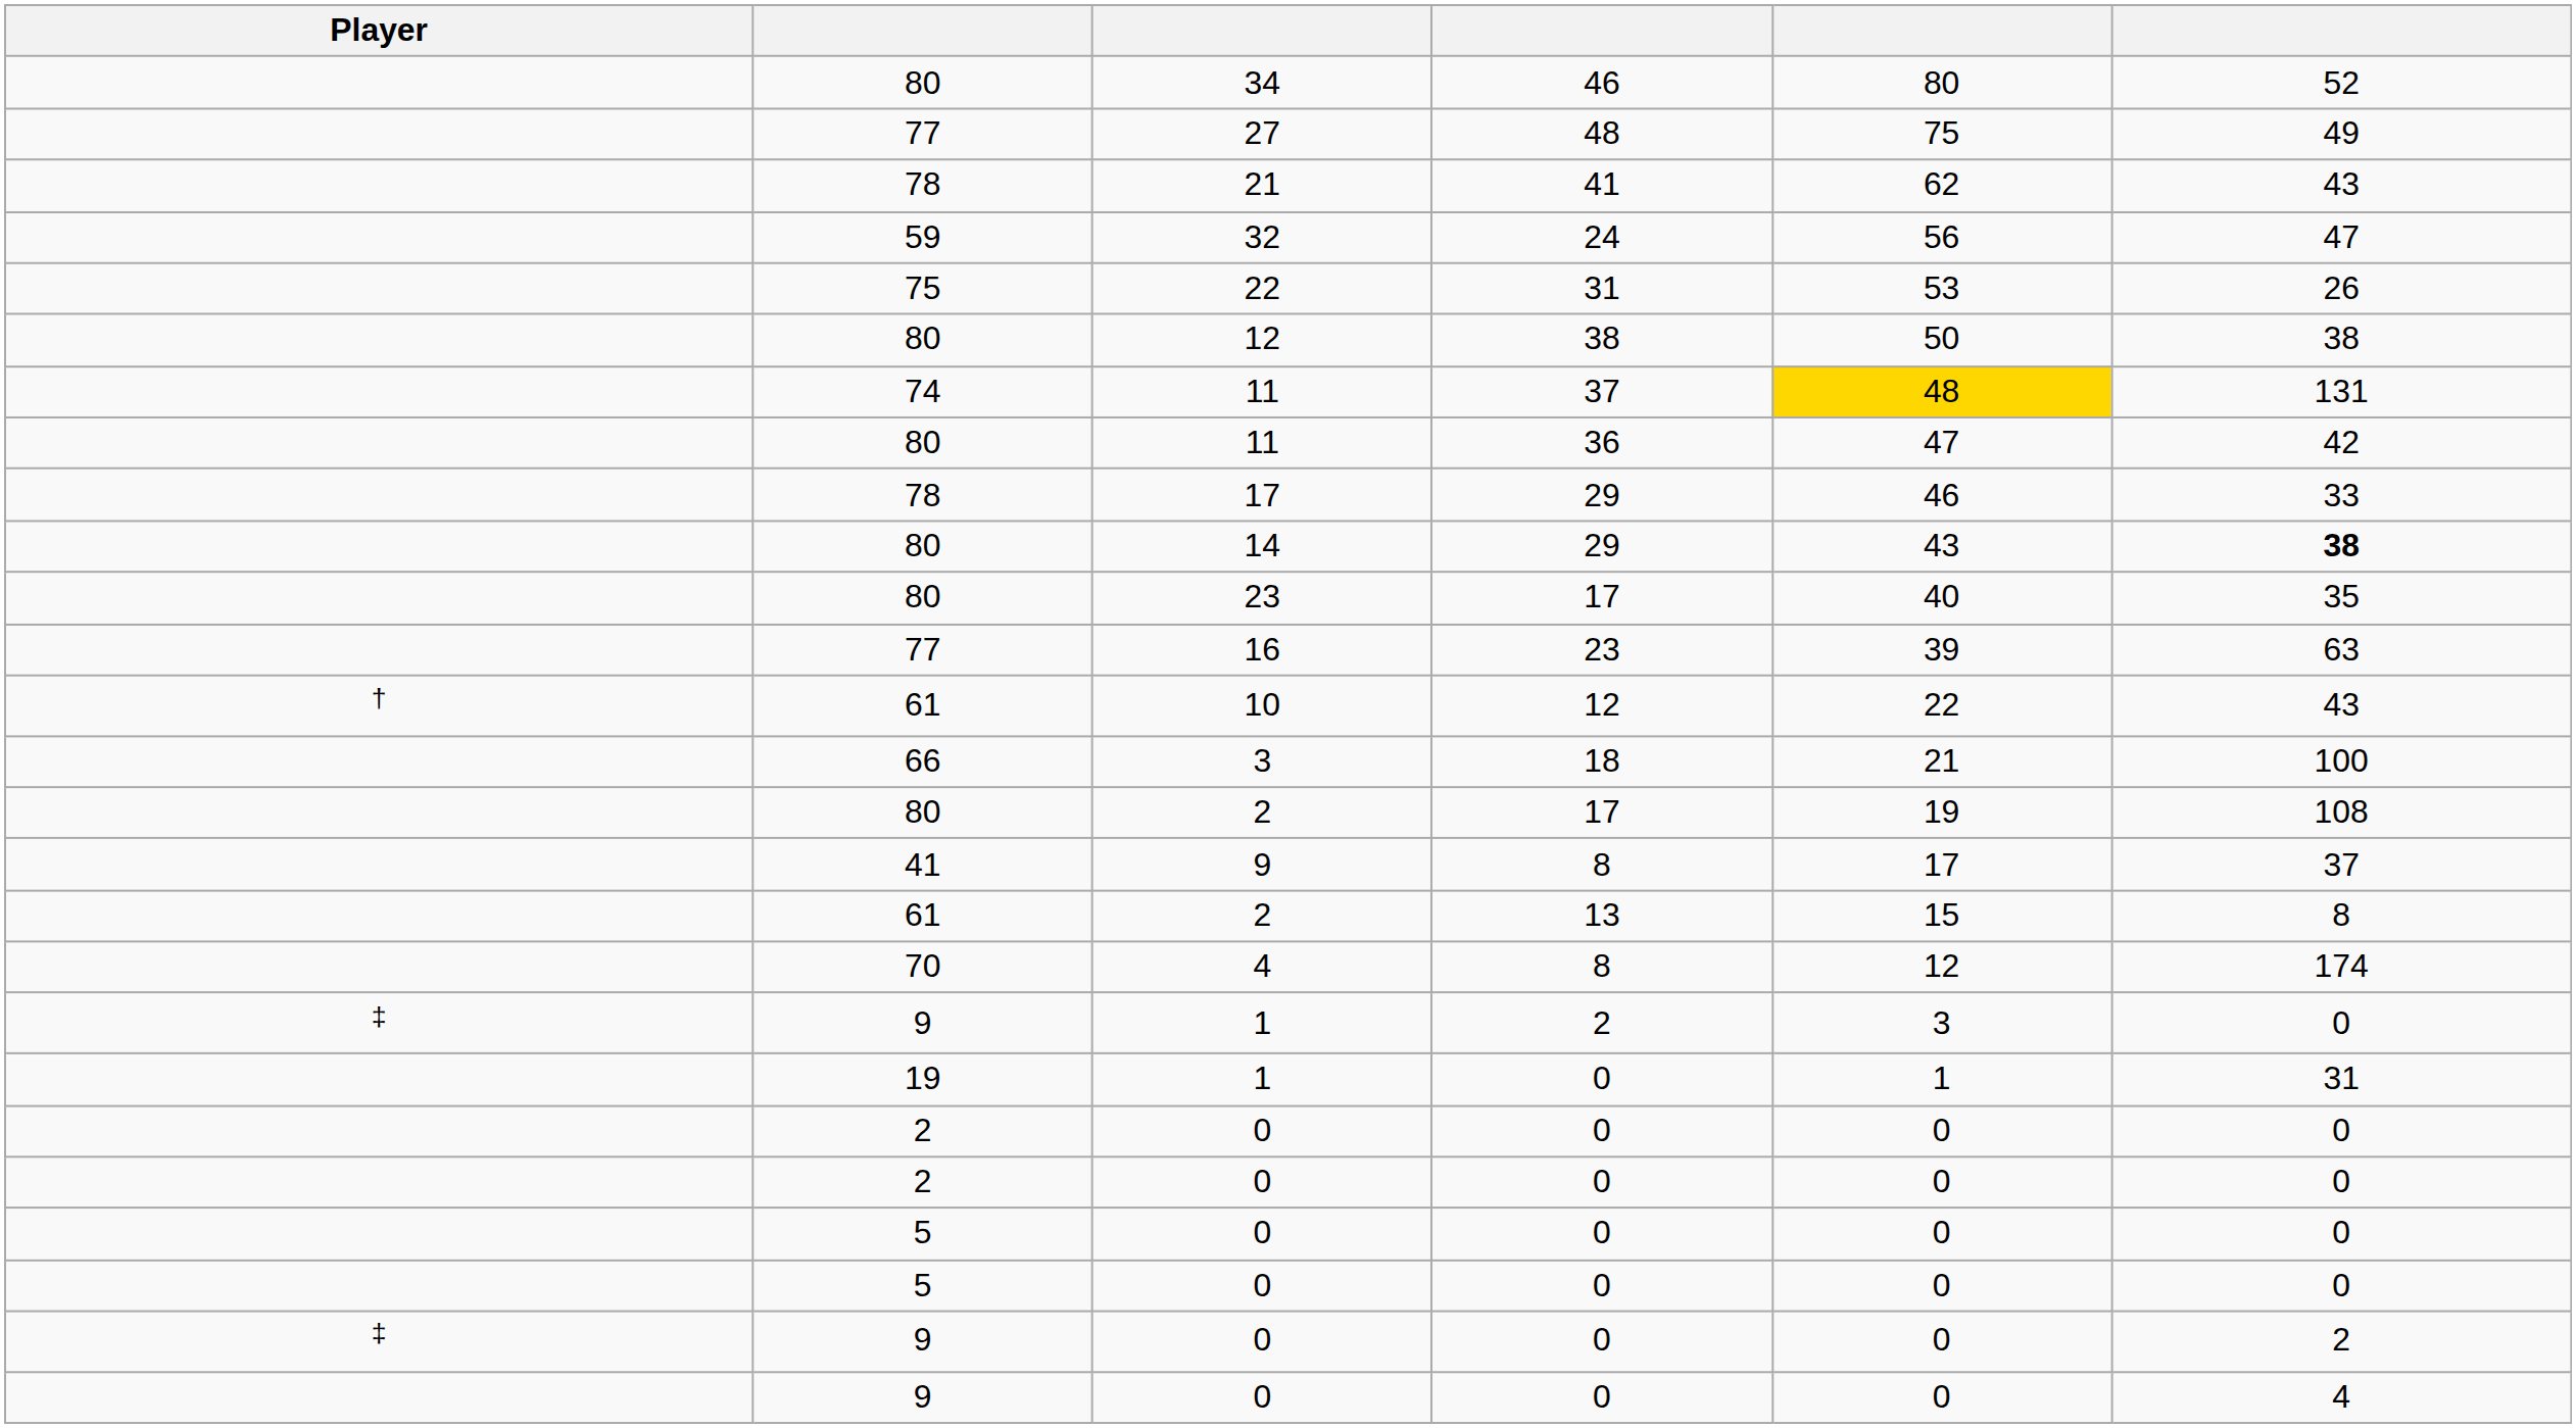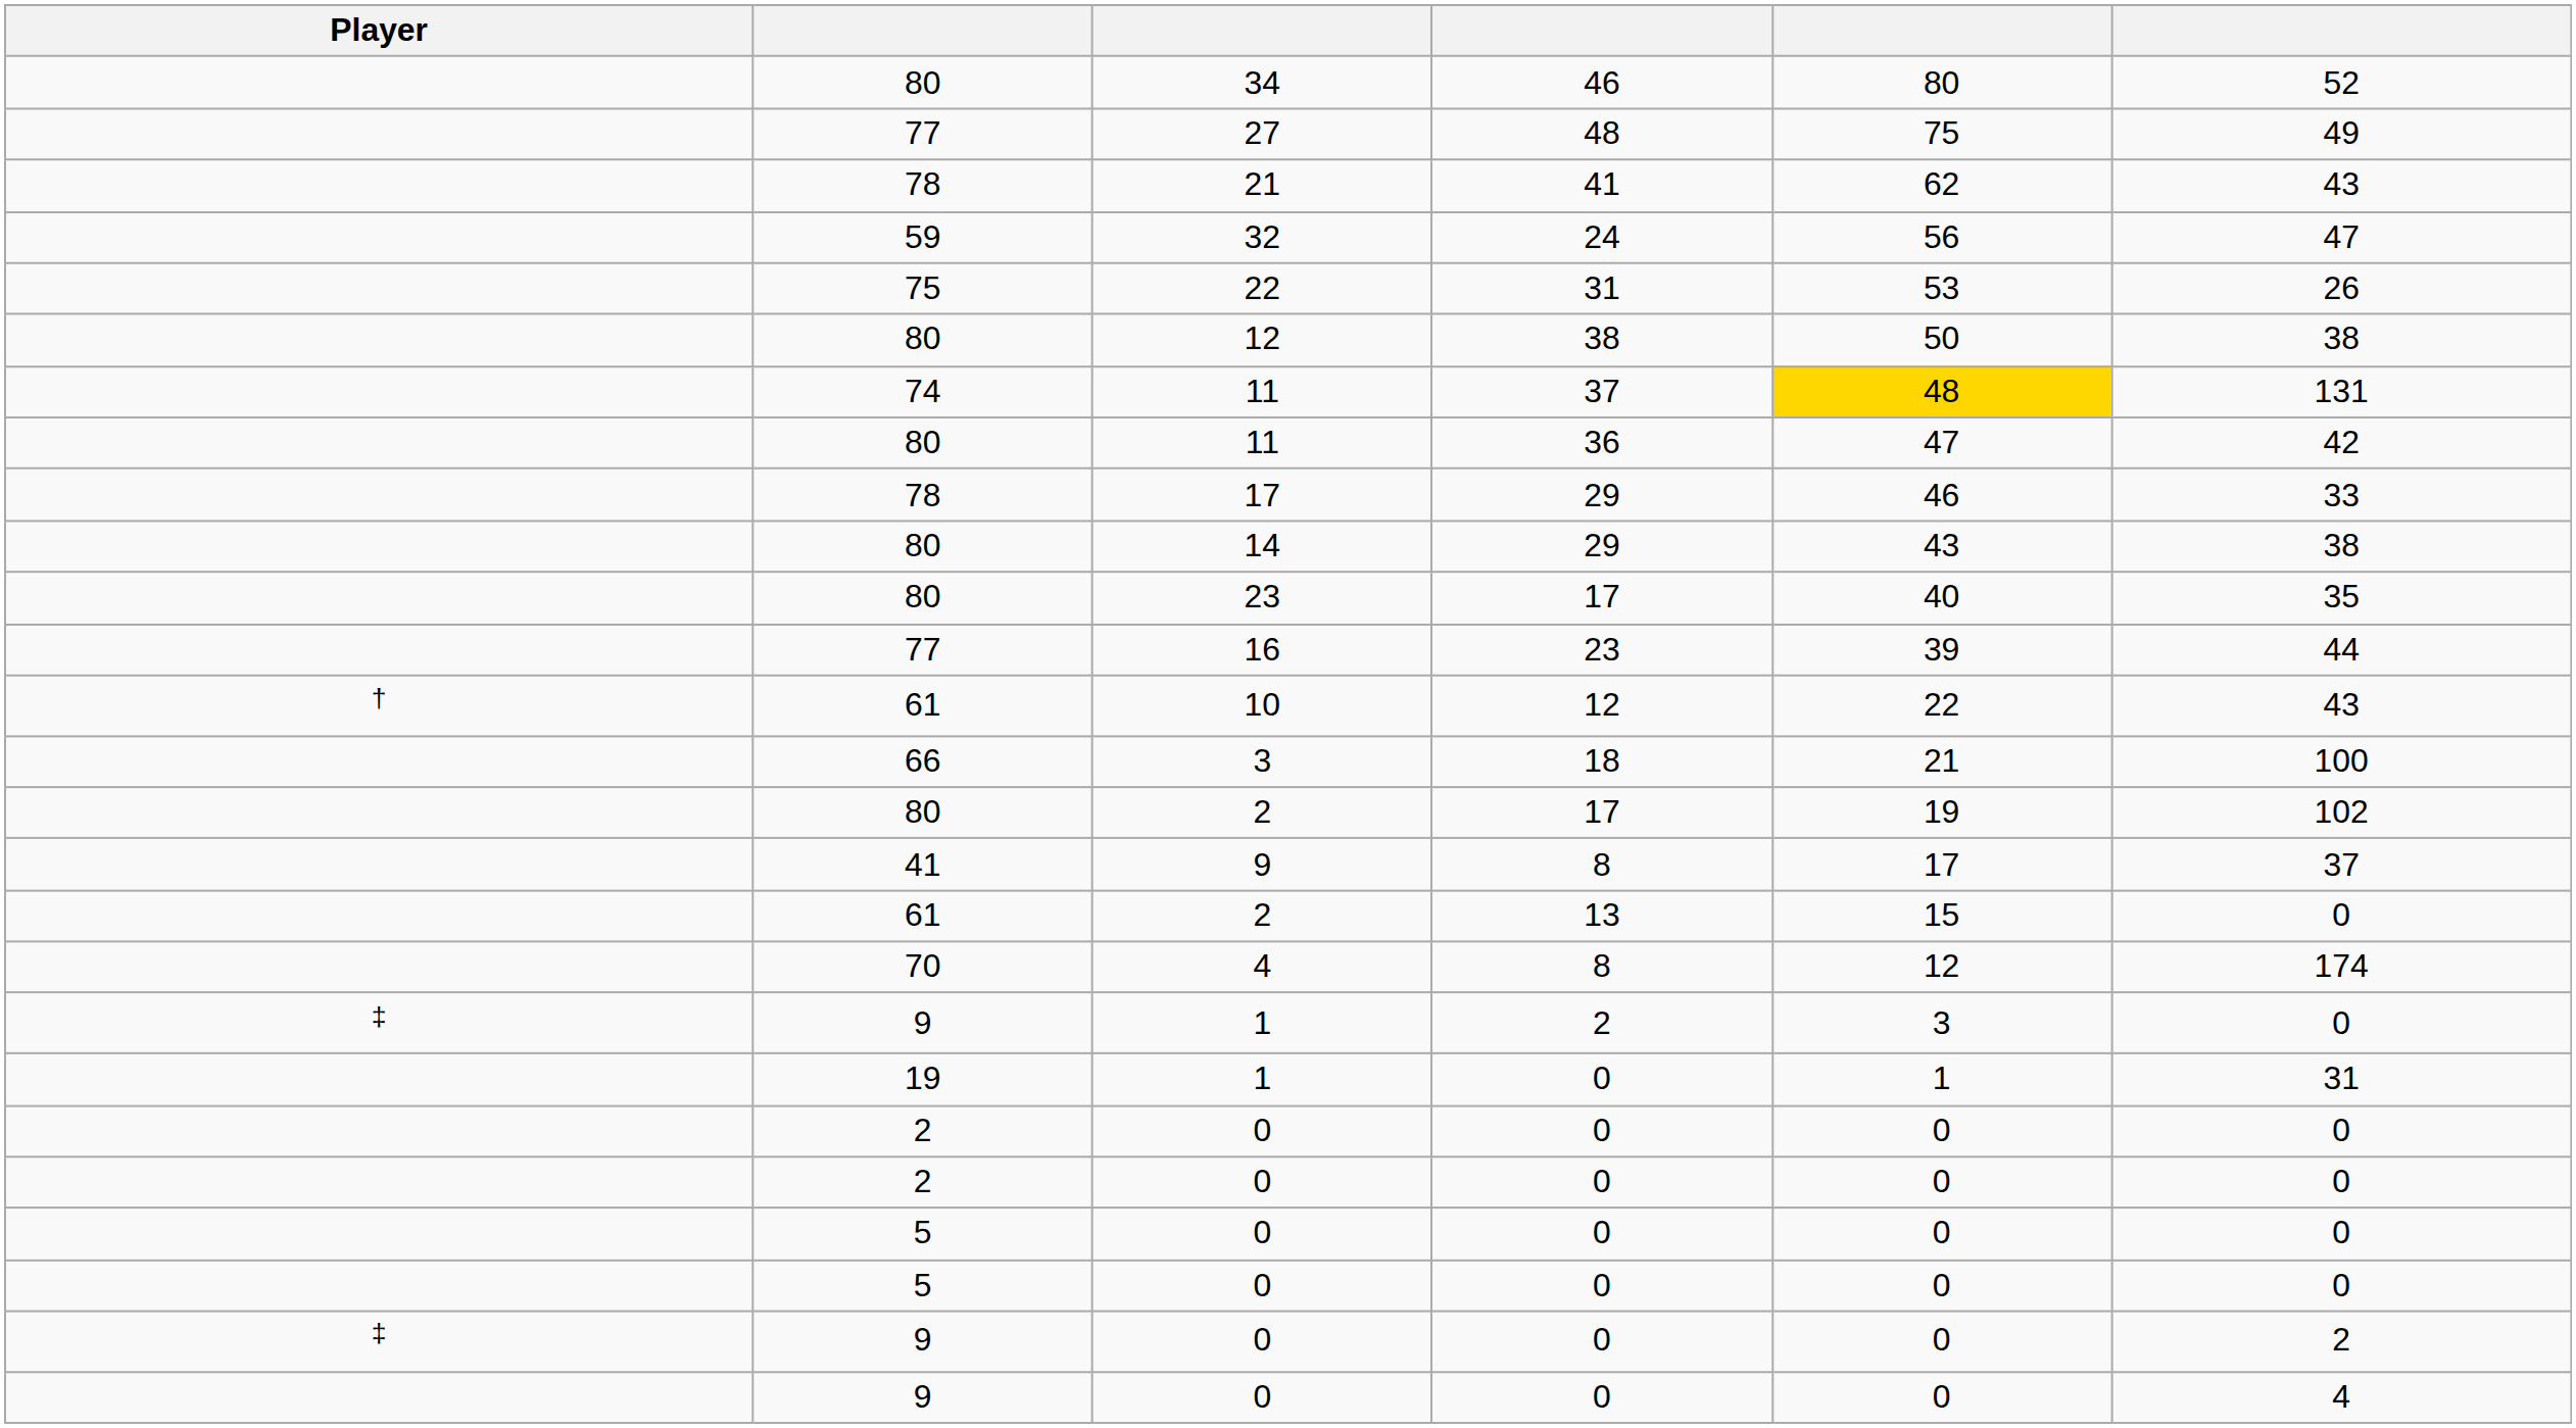14 | column 6: bold -> normal
16 | column 6: 63 -> 44
80 / 2 | column 6: 108 -> 102
61 / 2 | column 6: 8 -> 0
